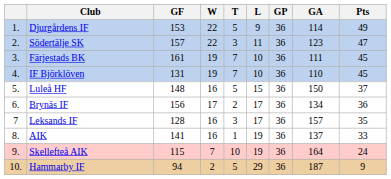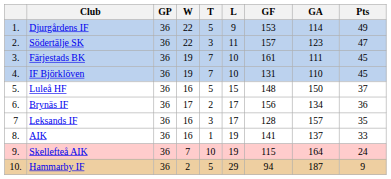columns swapped: GP <-> GF
